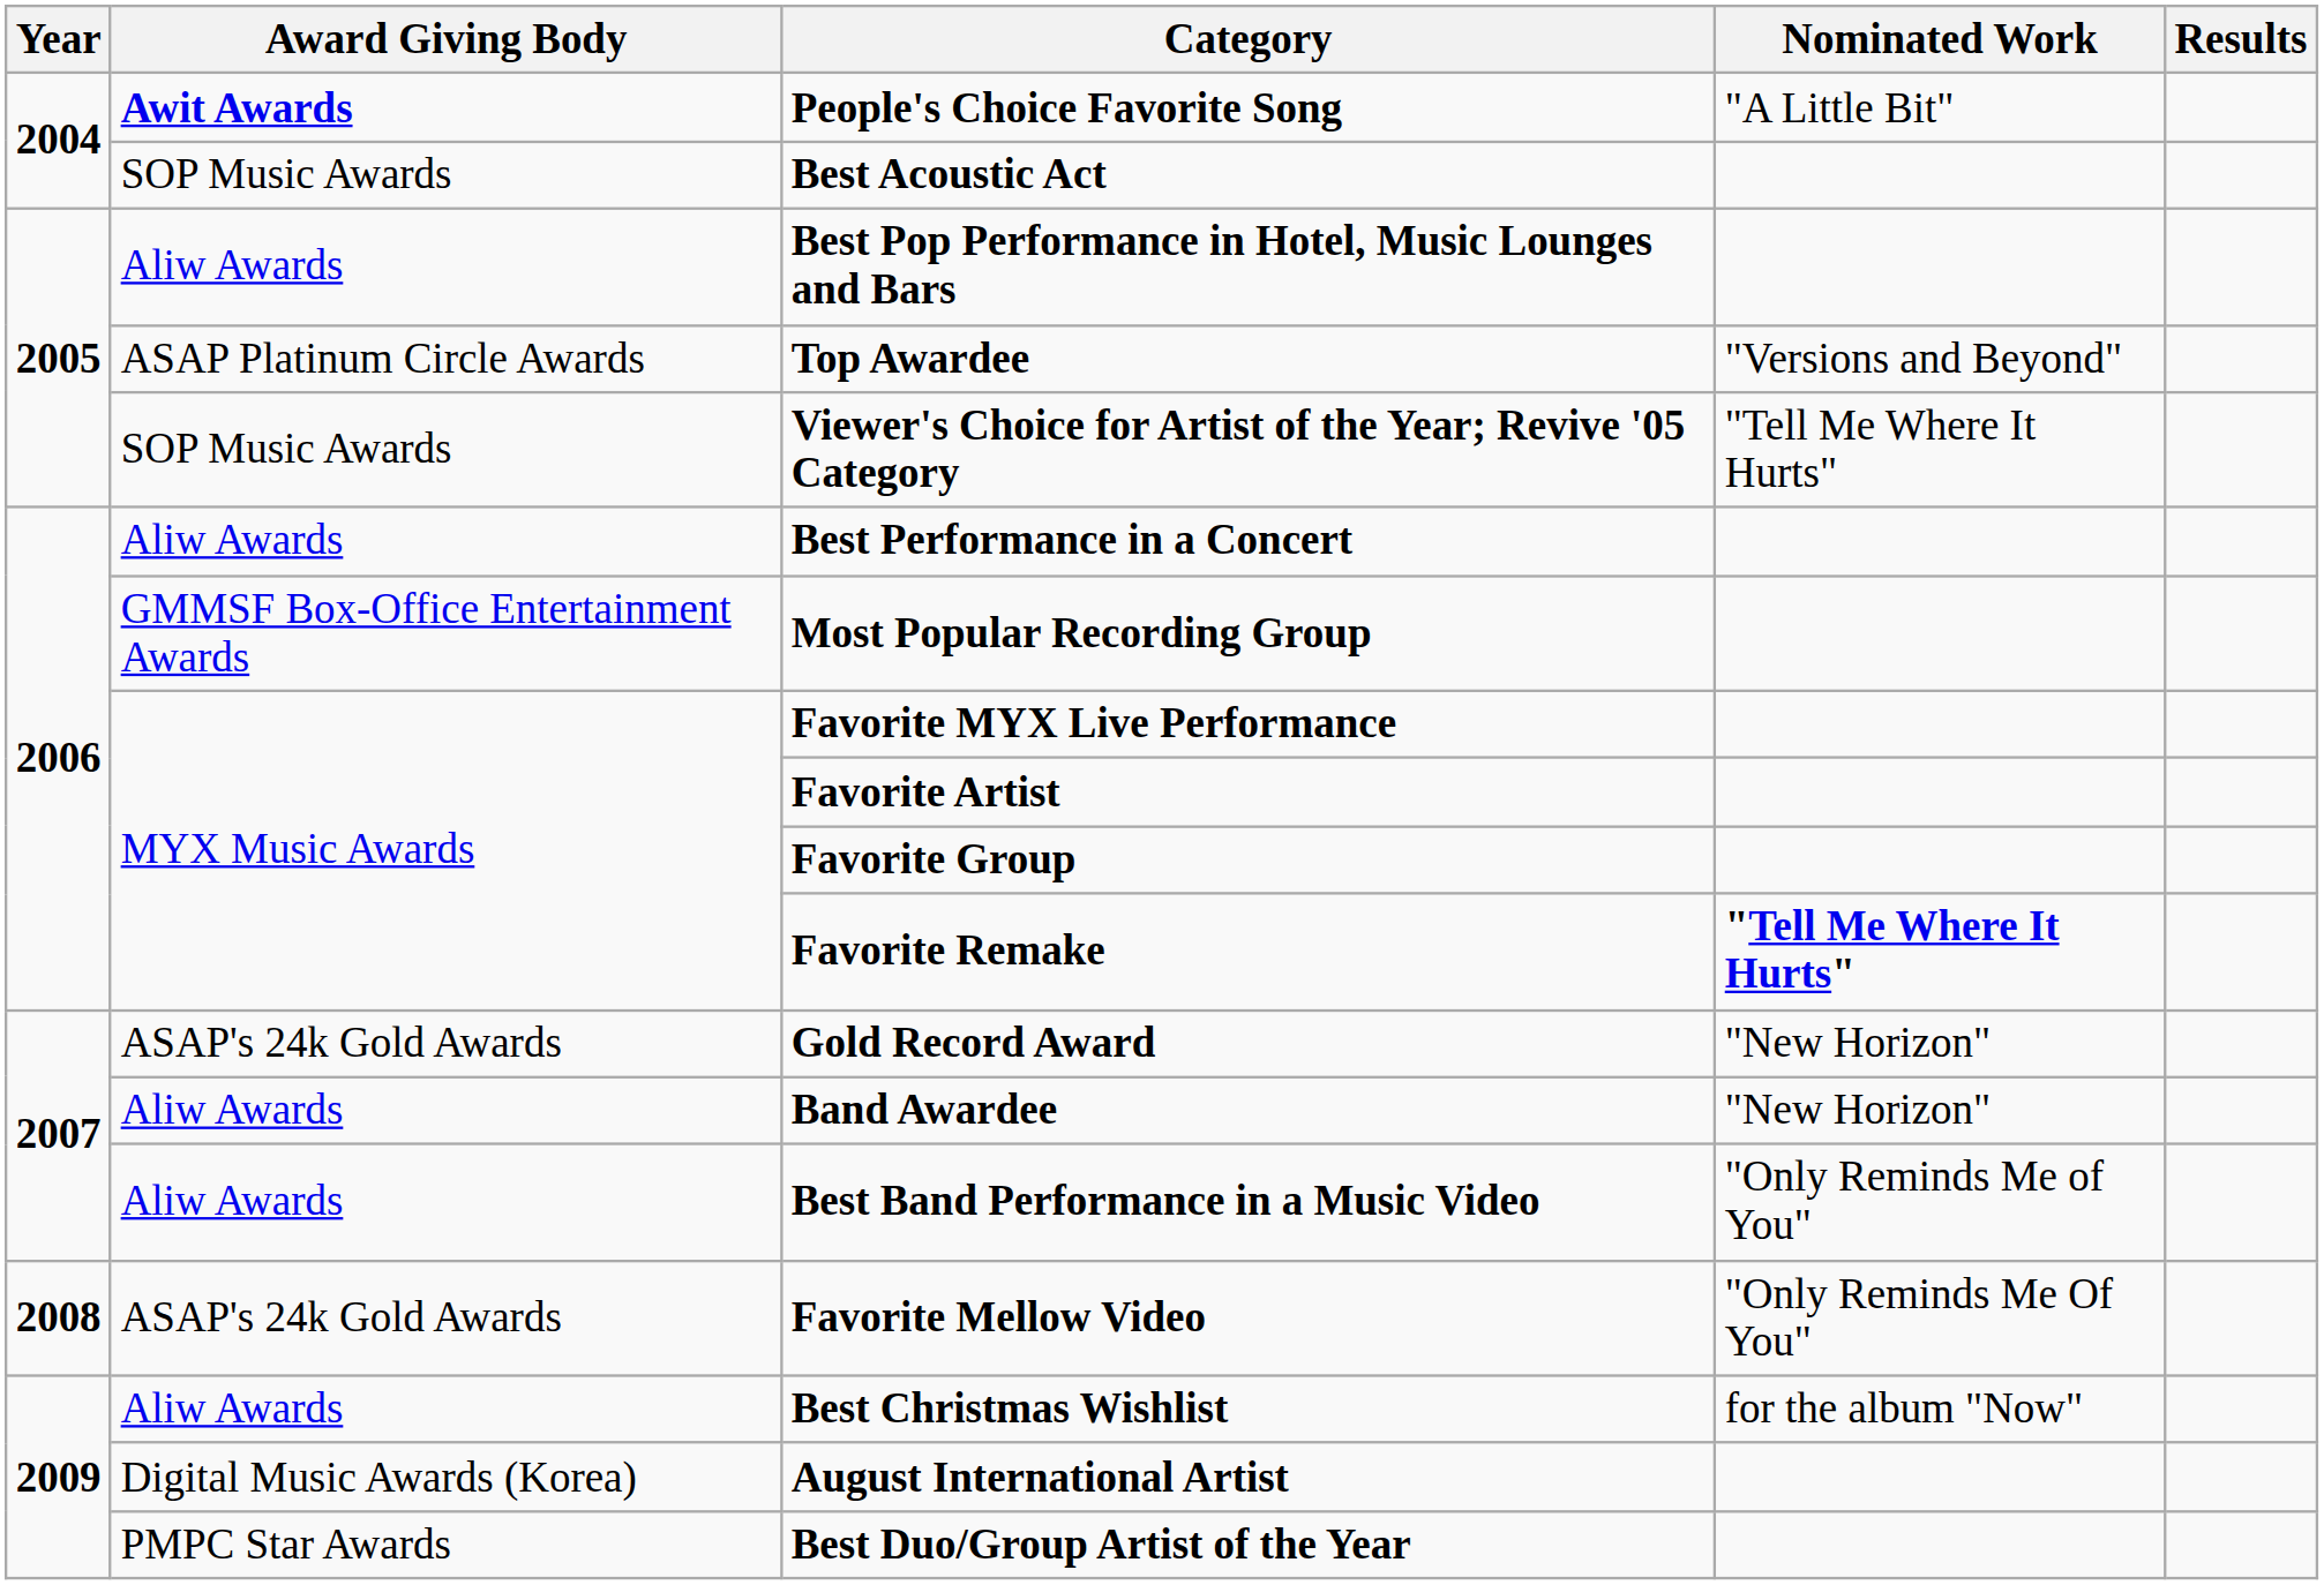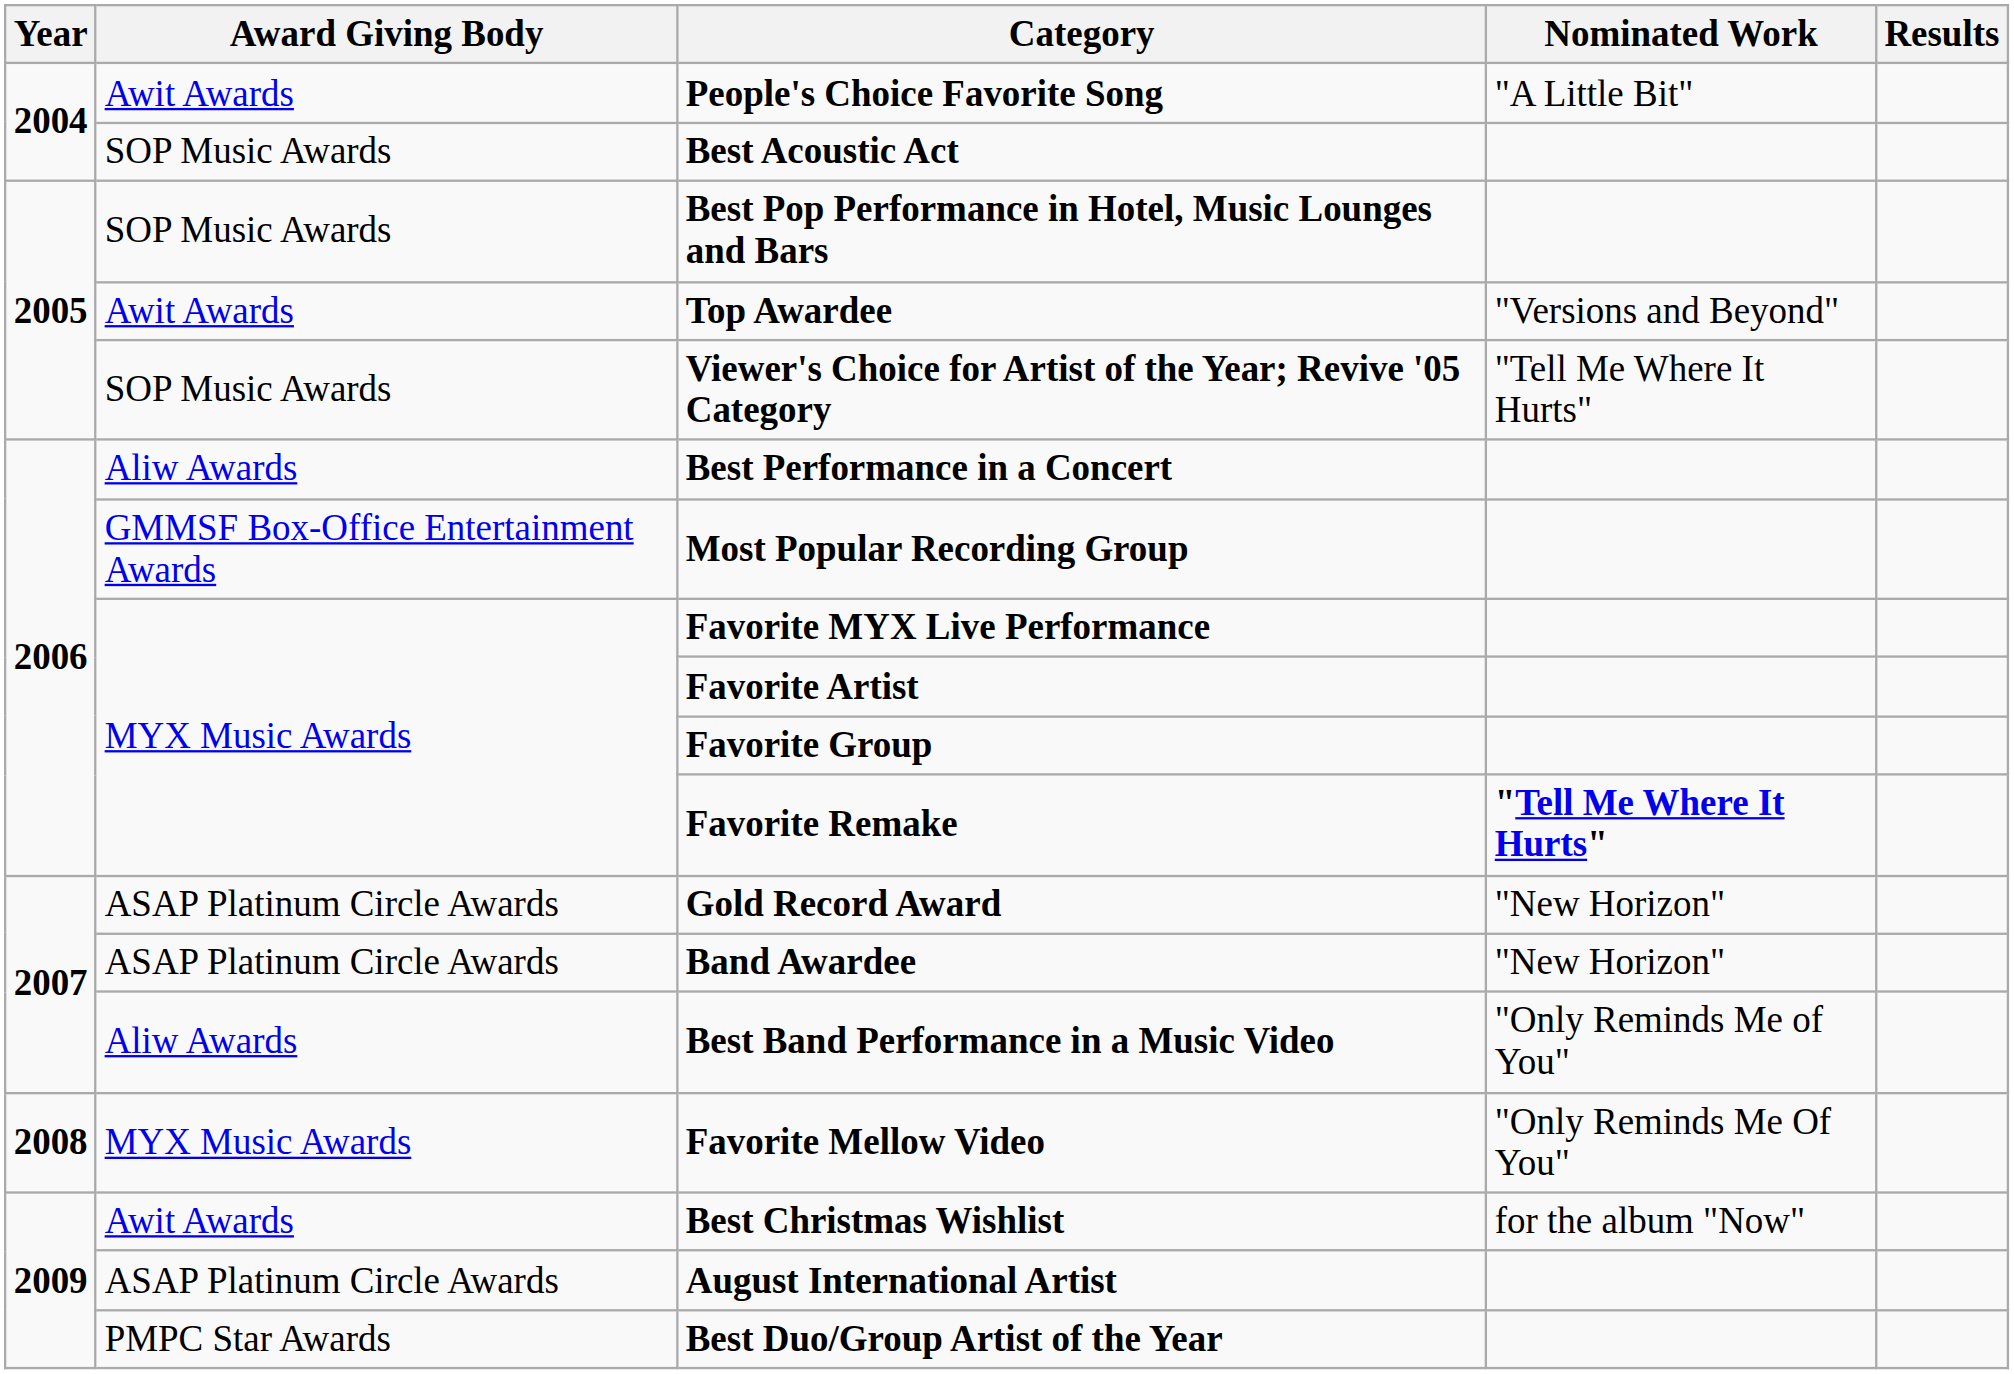People's Choice Favorite Song | Award Giving Body: bold -> normal
Best Pop Performance in Hotel, Music Lounges and Bars | Award Giving Body: Aliw Awards -> SOP Music Awards
Top Awardee | Award Giving Body: ASAP Platinum Circle Awards -> Awit Awards
Gold Record Award | Award Giving Body: ASAP's 24k Gold Awards -> ASAP Platinum Circle Awards
Band Awardee | Award Giving Body: Aliw Awards -> ASAP Platinum Circle Awards
Favorite Mellow Video | Award Giving Body: ASAP's 24k Gold Awards -> MYX Music Awards
Best Christmas Wishlist | Award Giving Body: Aliw Awards -> Awit Awards
August International Artist | Award Giving Body: Digital Music Awards (Korea) -> ASAP Platinum Circle Awards
